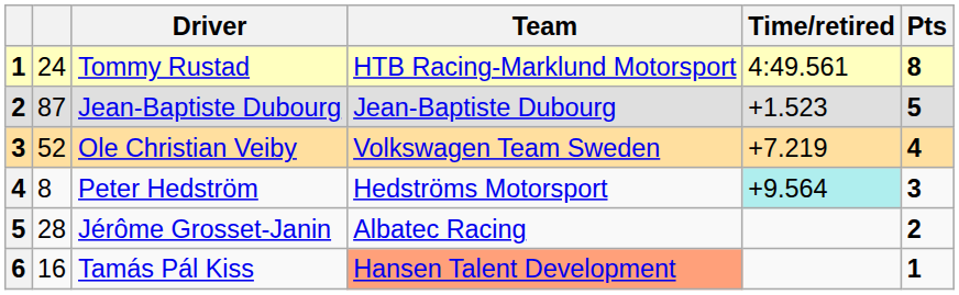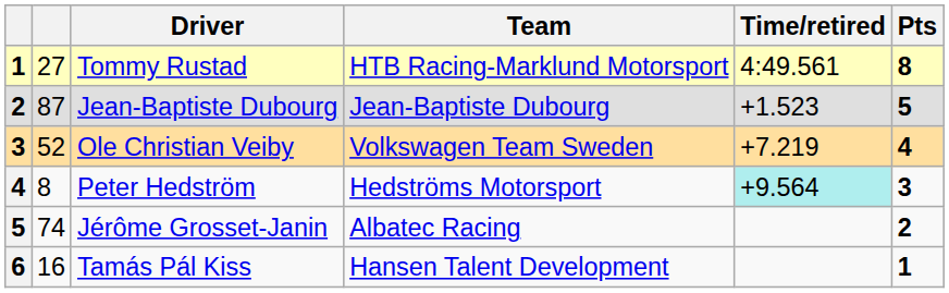Tommy Rustad | column 2: 24 -> 27
Jérôme Grosset-Janin | column 2: 28 -> 74
Tamás Pál Kiss | Team: lightsalmon background -> no background
